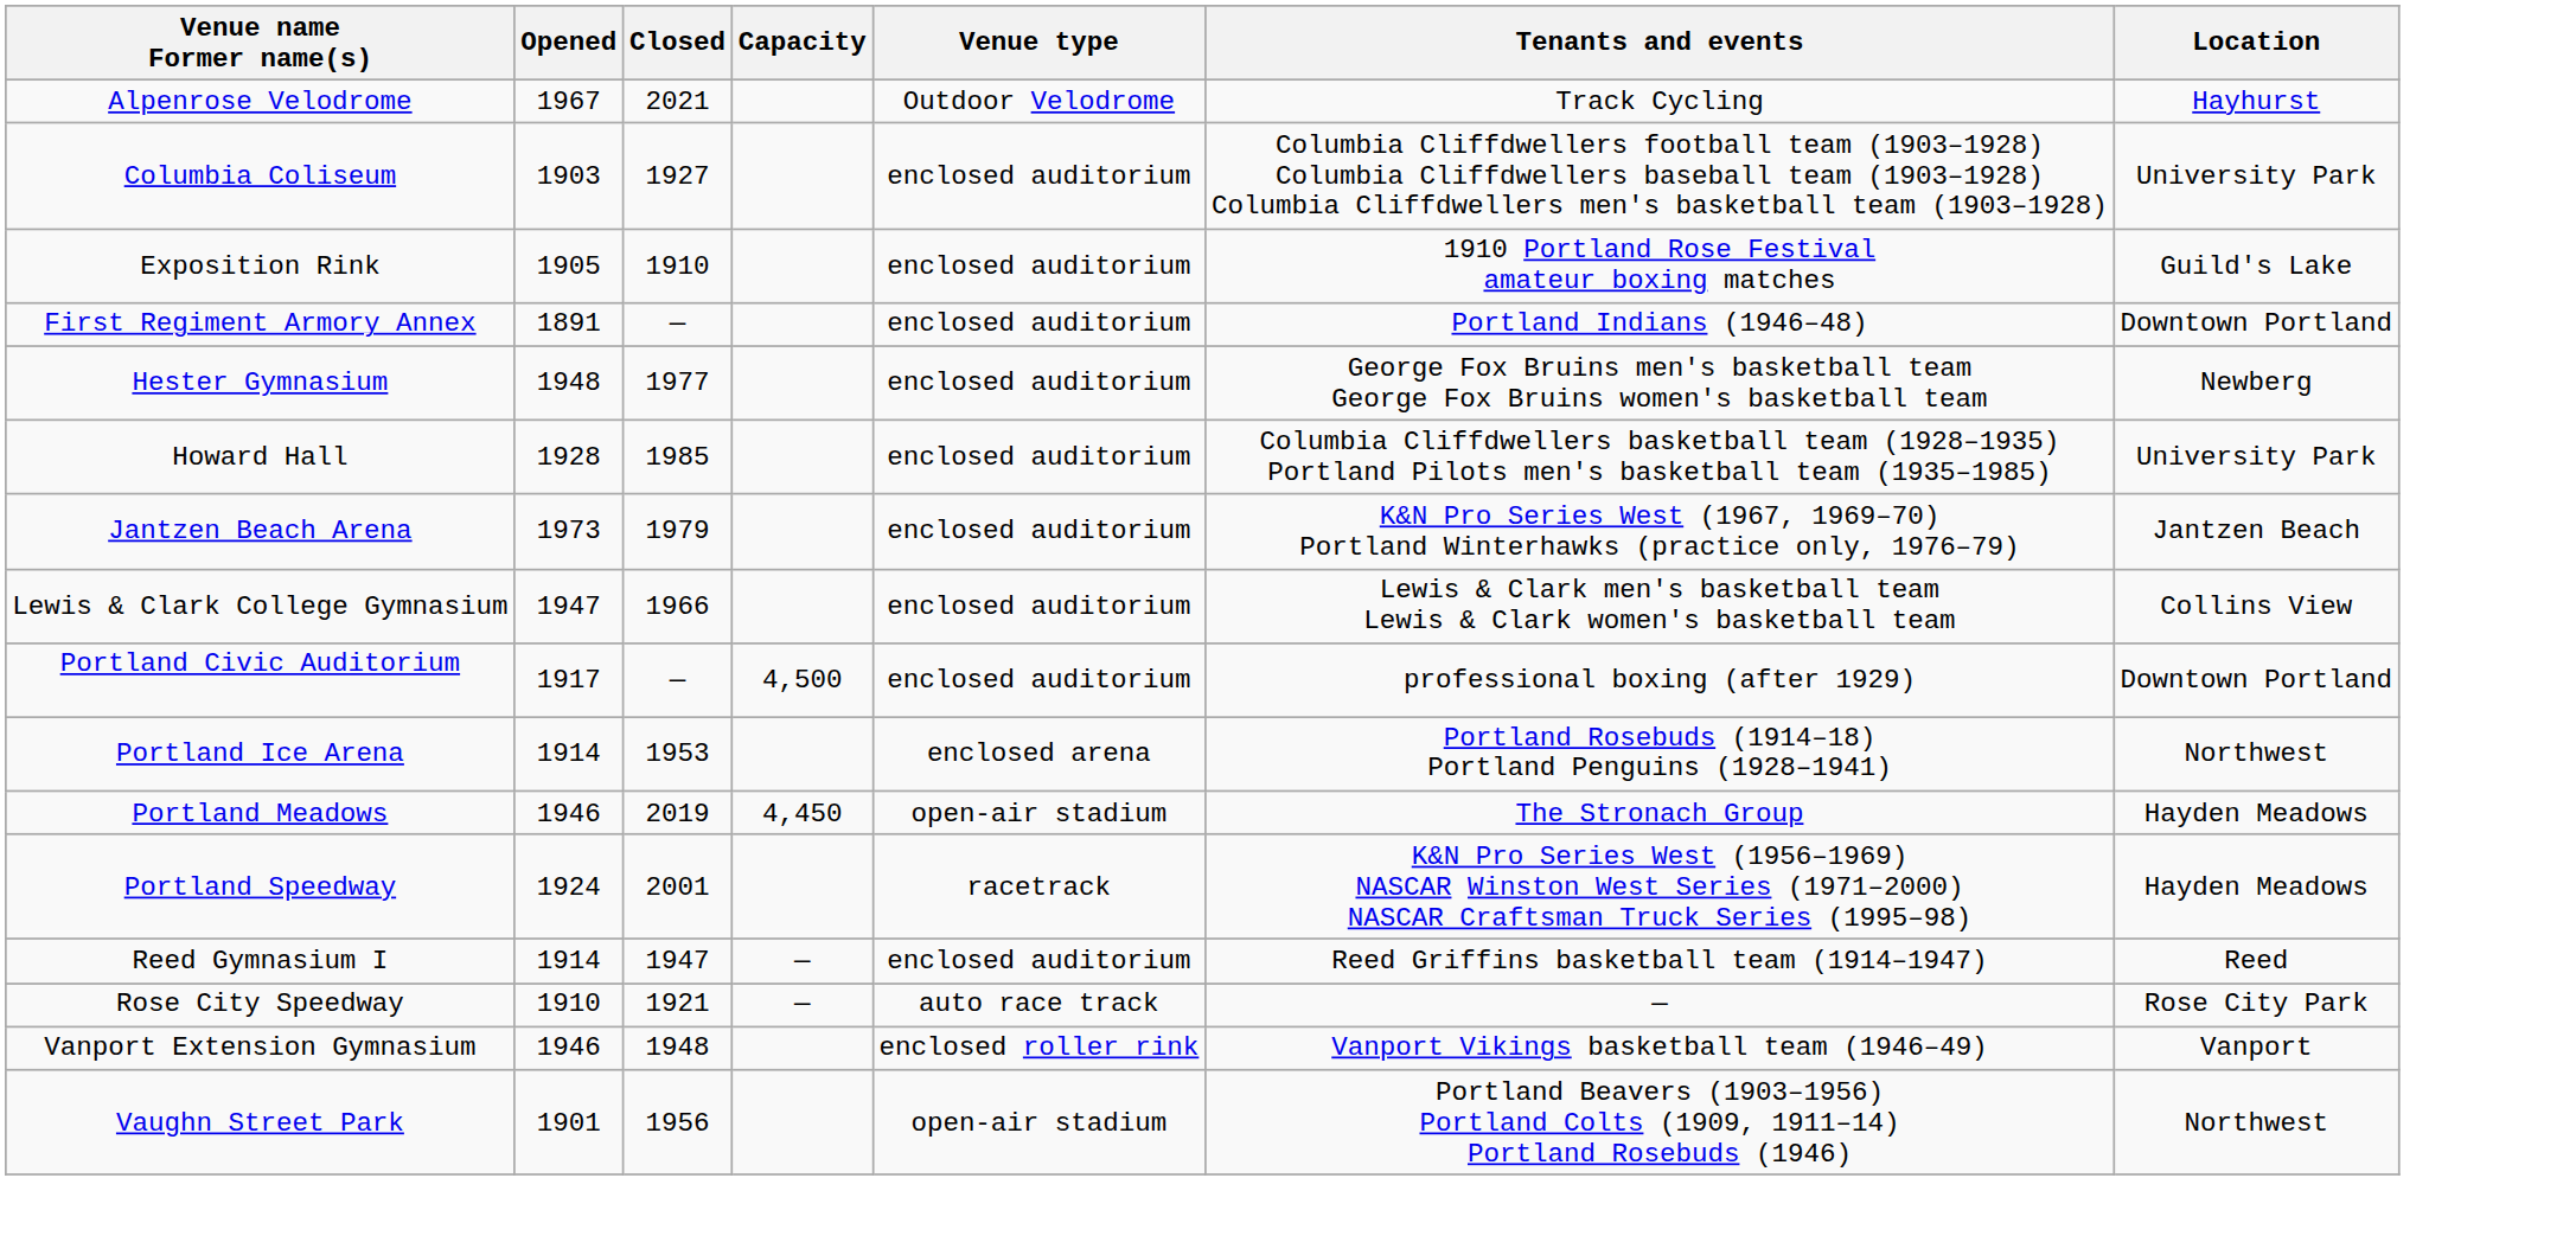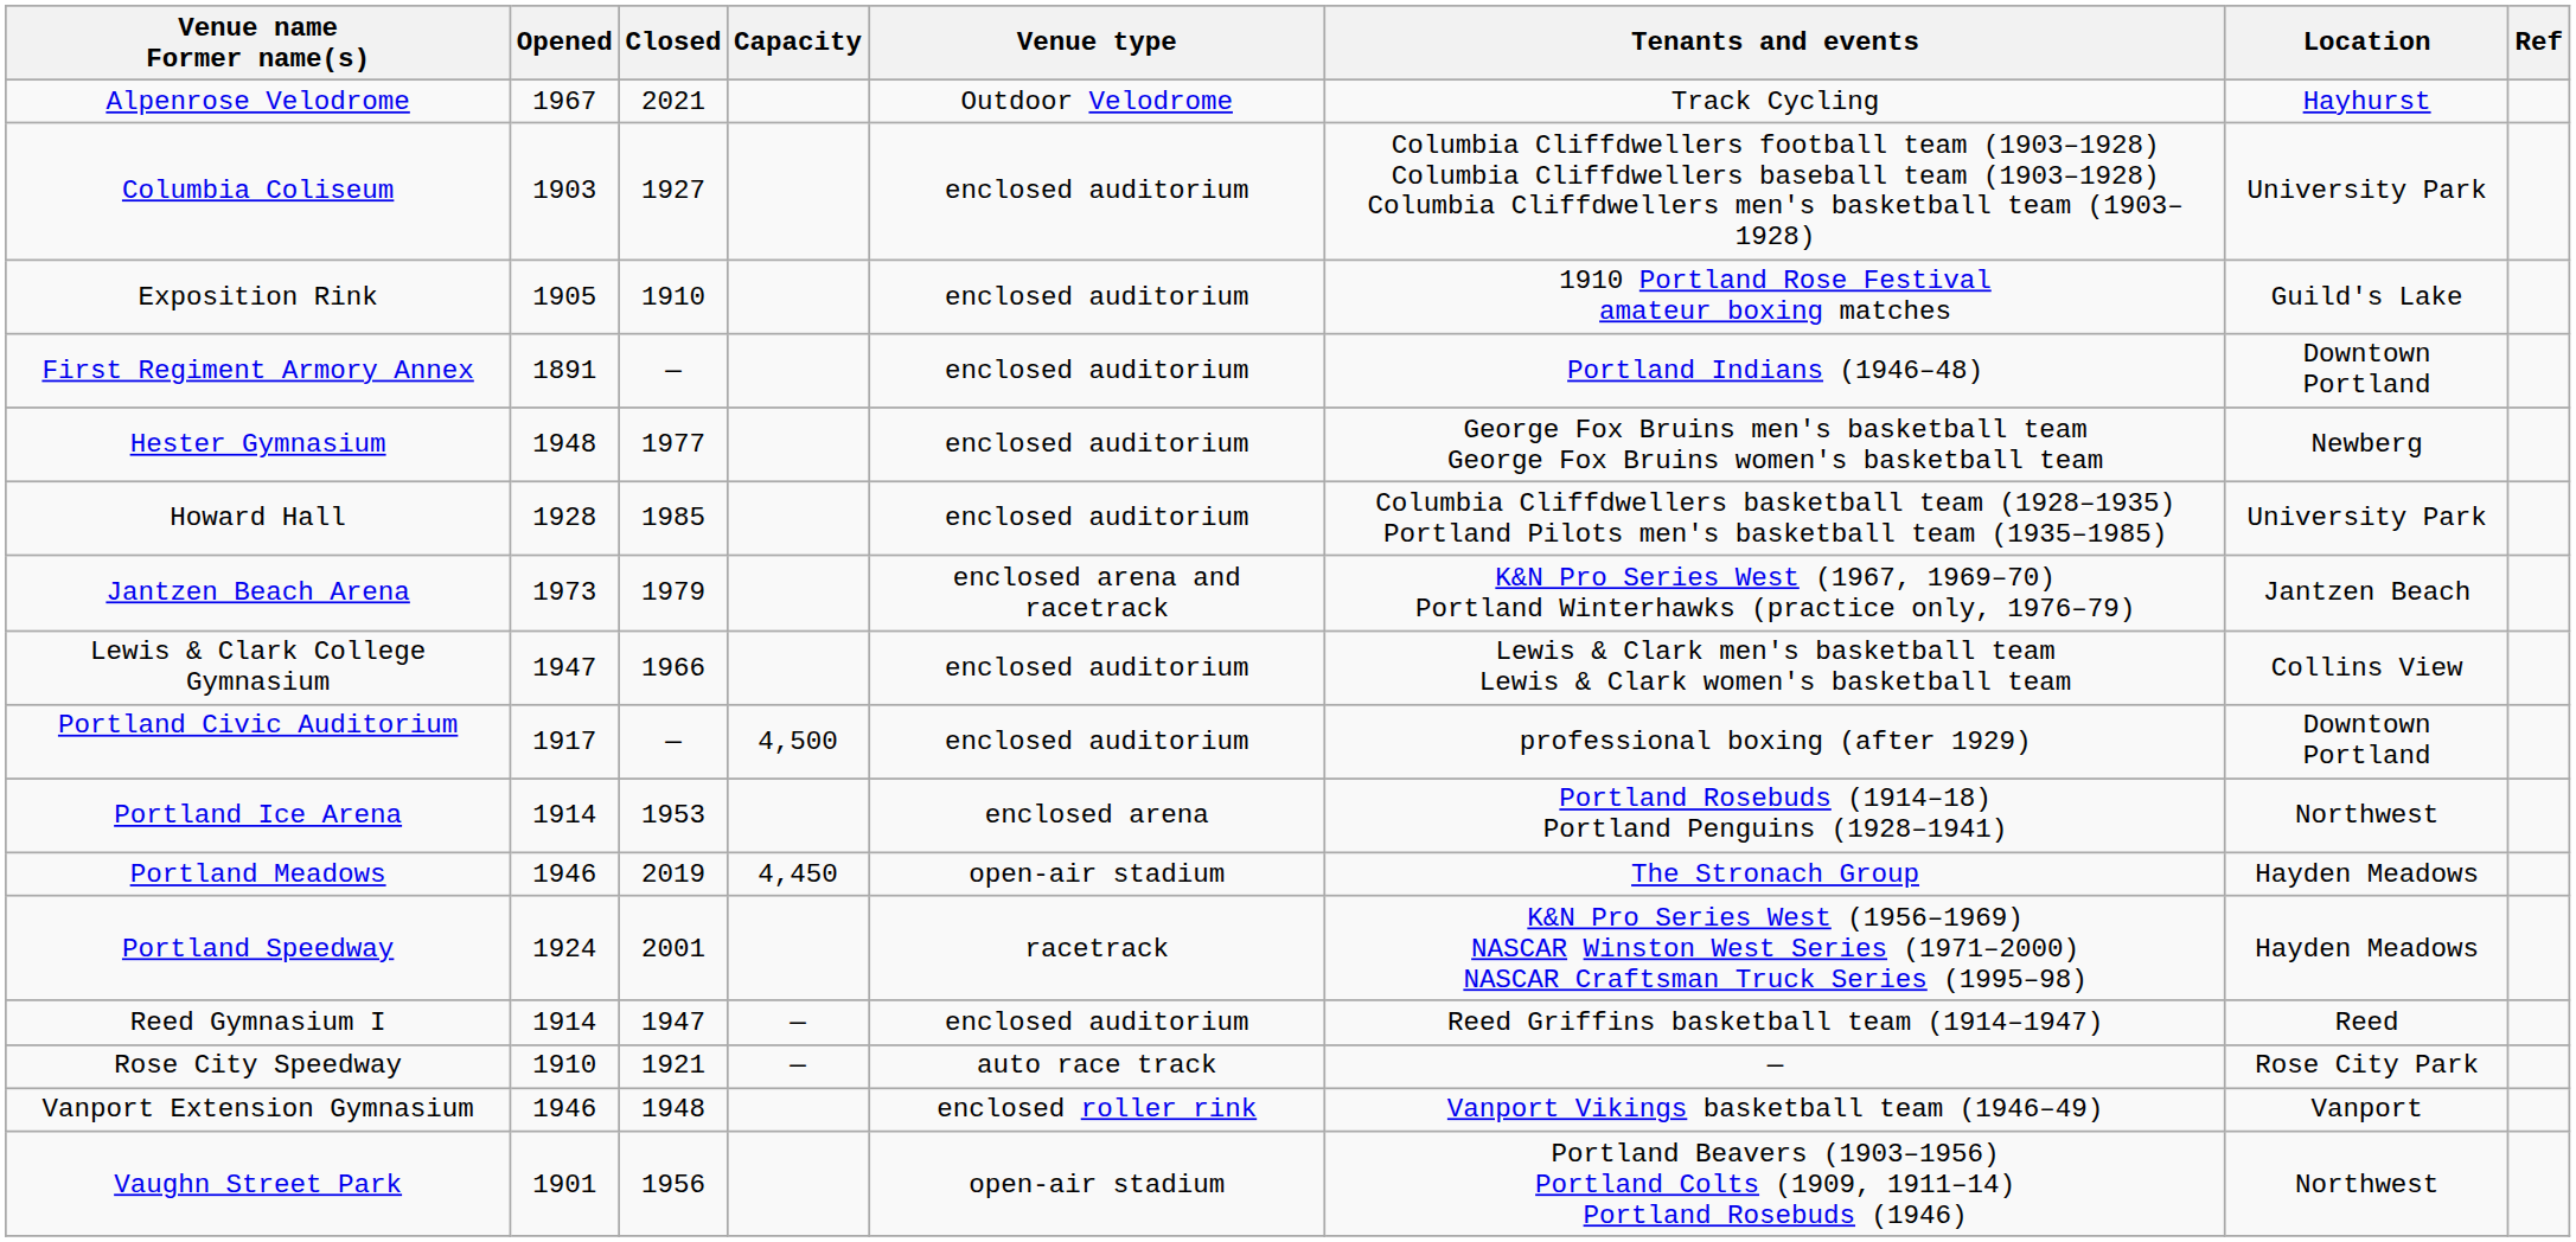+ column: Ref
Jantzen Beach Arena | Venue type: enclosed auditorium -> enclosed arena and racetrack
